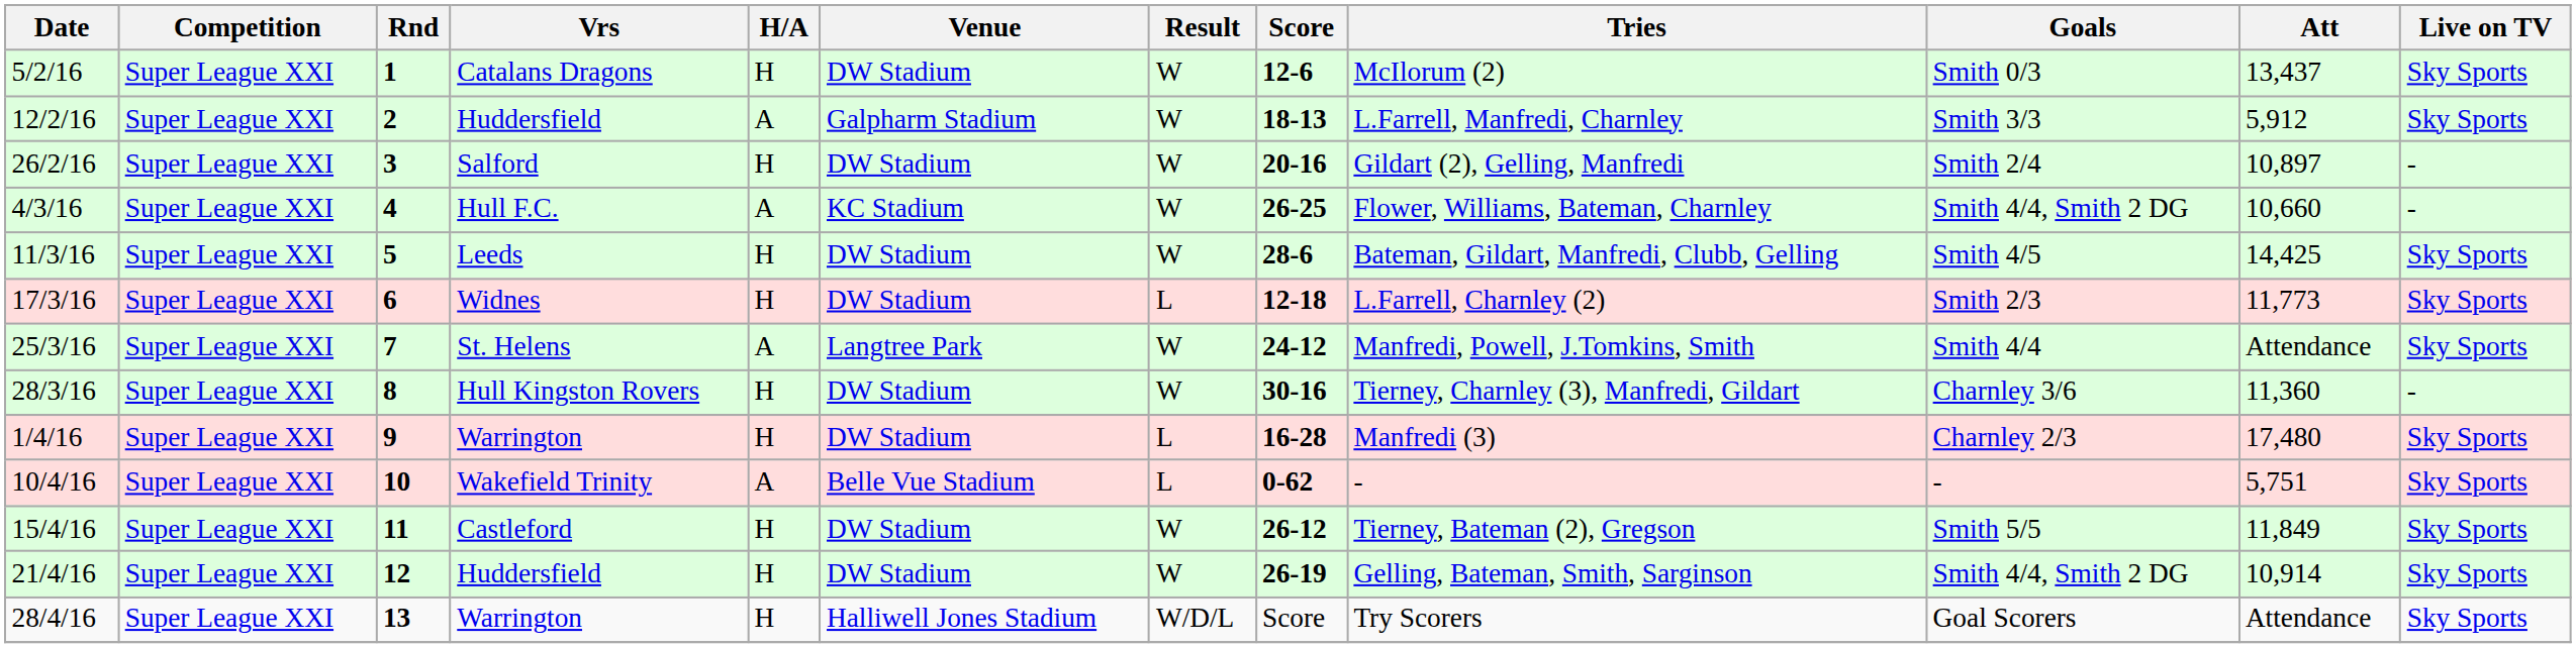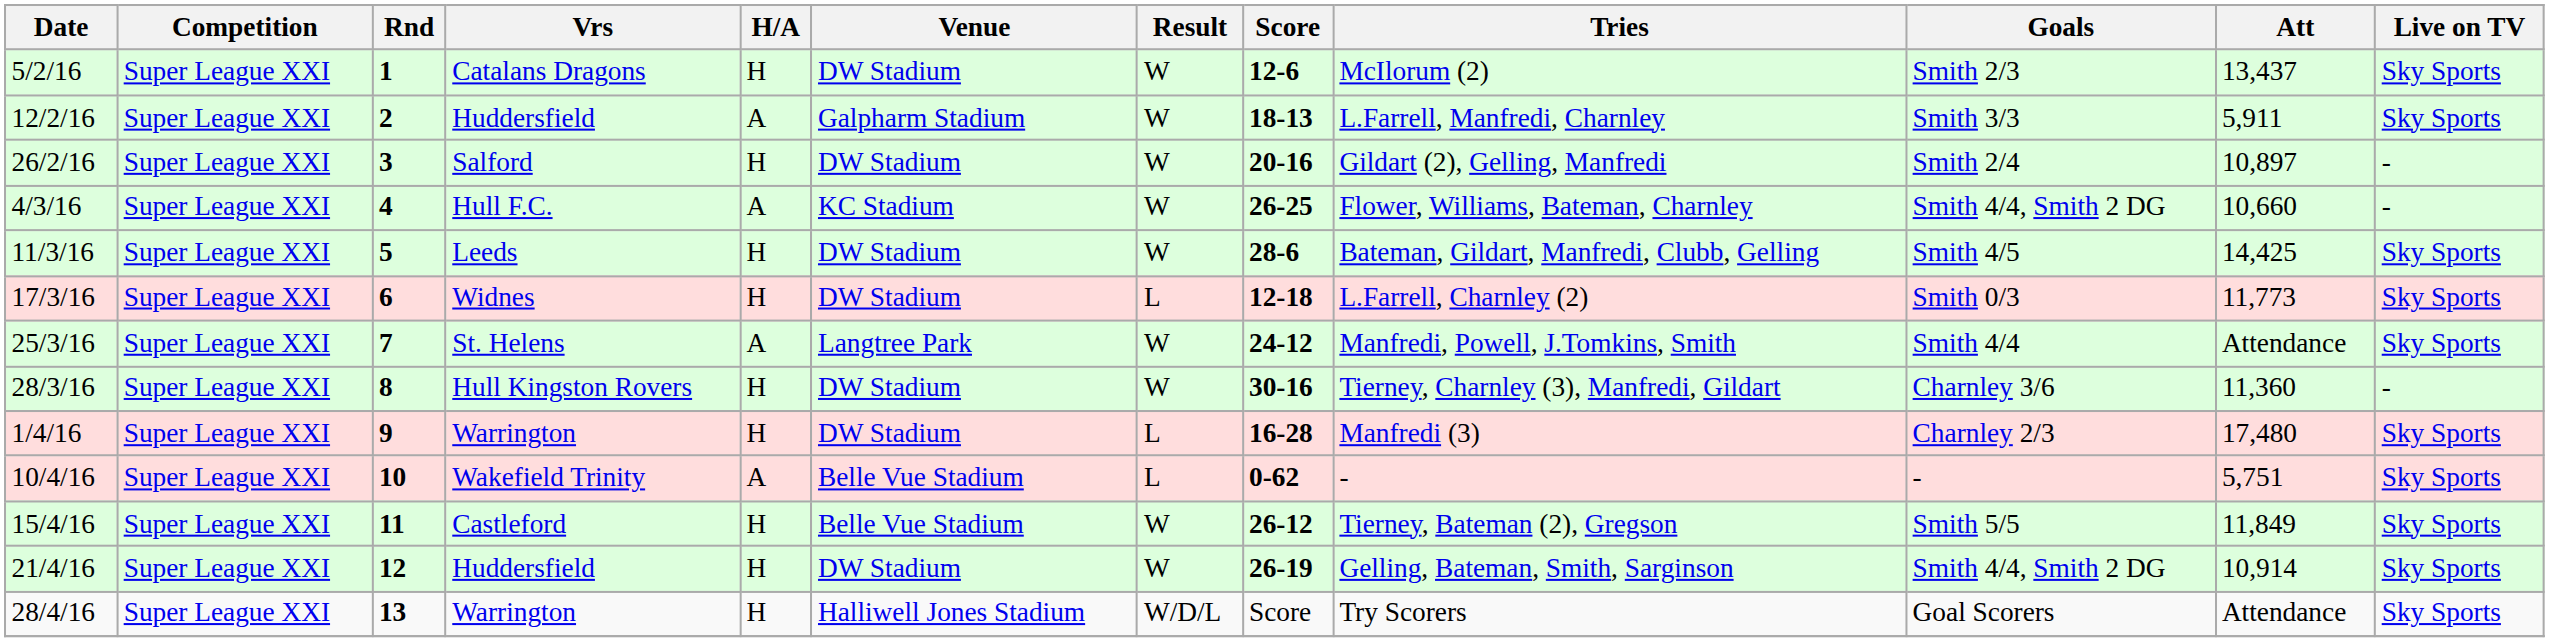5/2/16 | Goals: Smith 0/3 -> Smith 2/3
12/2/16 | Att: 5,912 -> 5,911
17/3/16 | Goals: Smith 2/3 -> Smith 0/3
15/4/16 | Venue: DW Stadium -> Belle Vue Stadium
